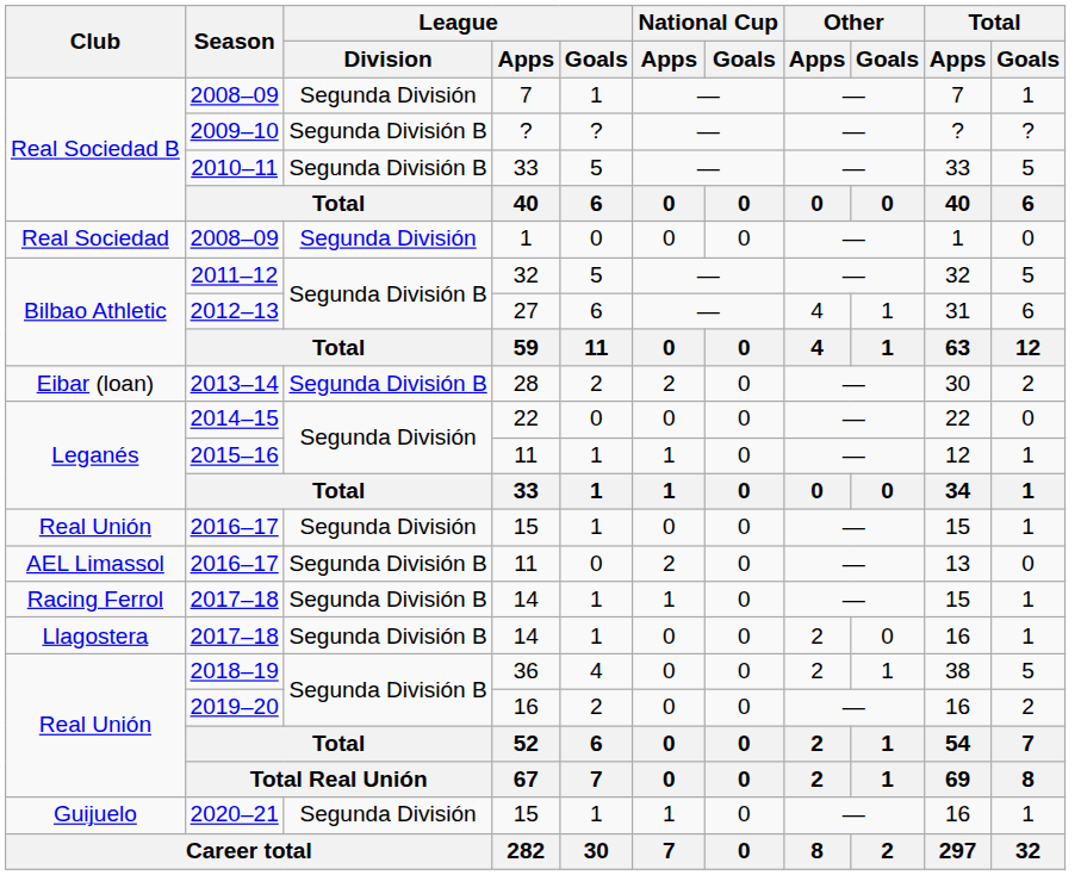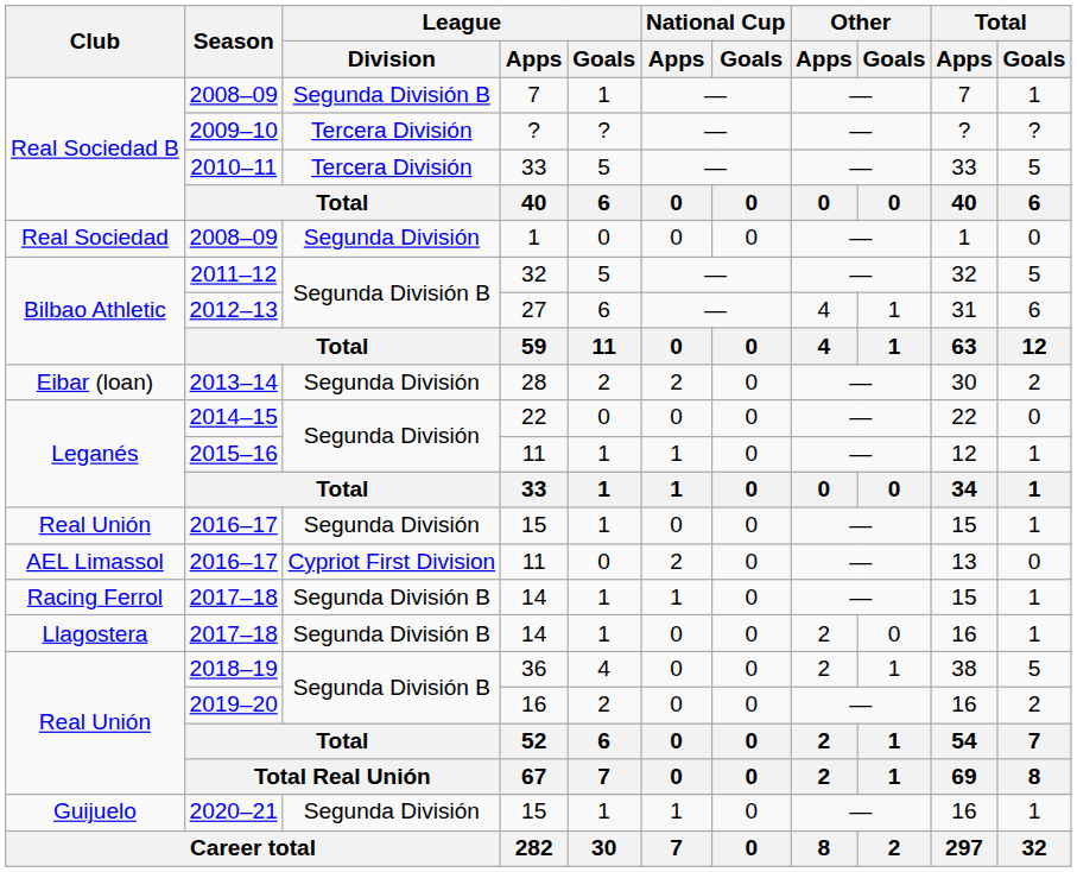Real Sociedad B / 2008–09 | League / Division: Segunda División -> Segunda División B
2009–10 | League / Division: Segunda División B -> Tercera División
2010–11 | League / Division: Segunda División B -> Tercera División
2013–14 | League / Division: Segunda División B -> Segunda División
AEL Limassol / 2016–17 | League / Division: Segunda División B -> Cypriot First Division
